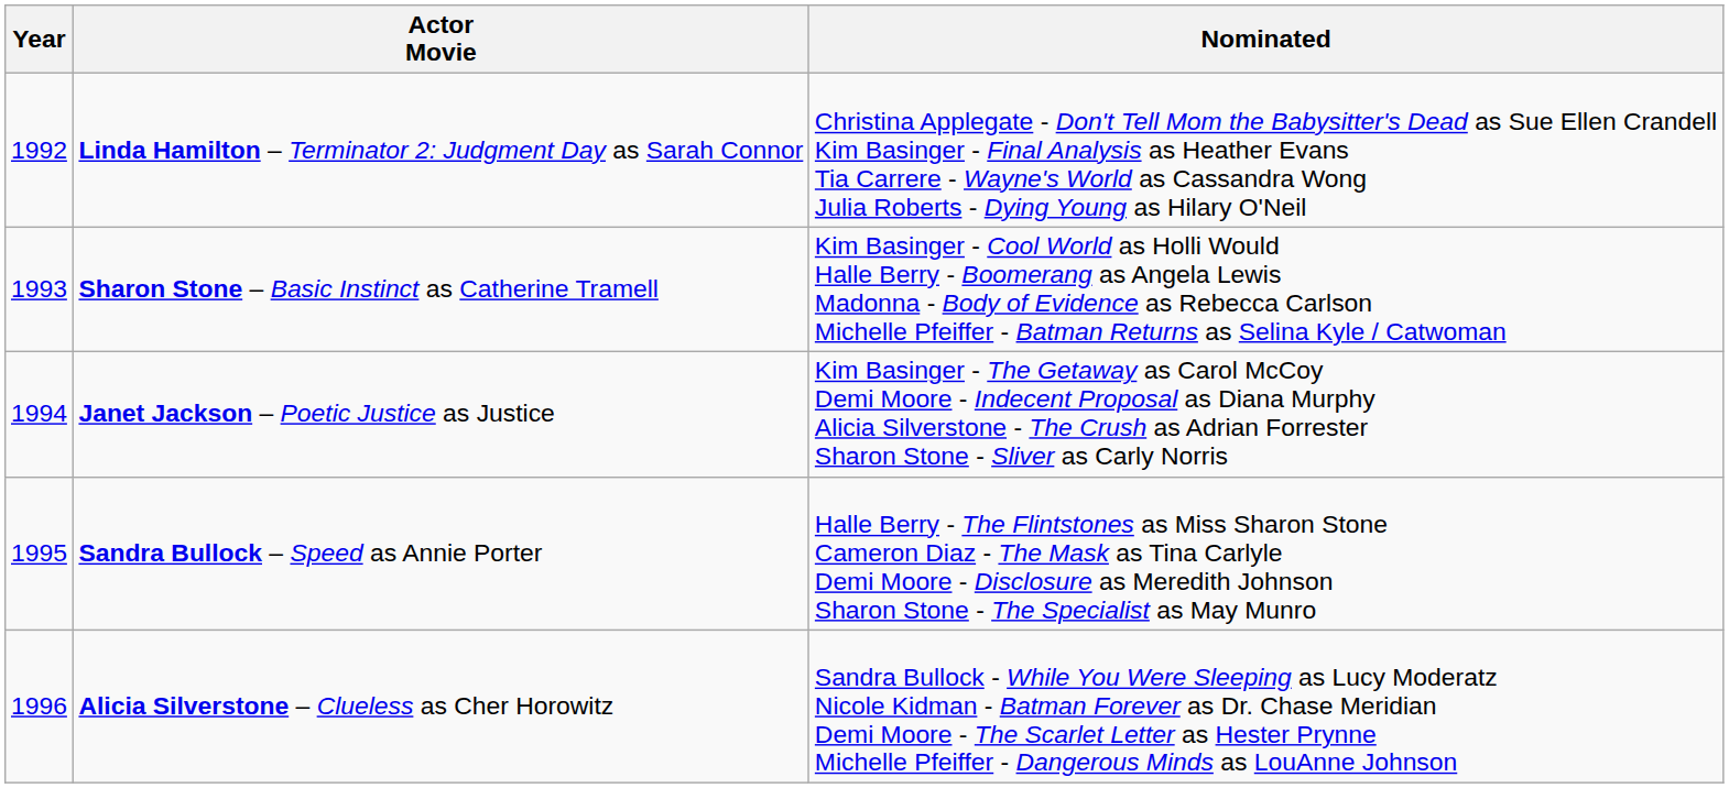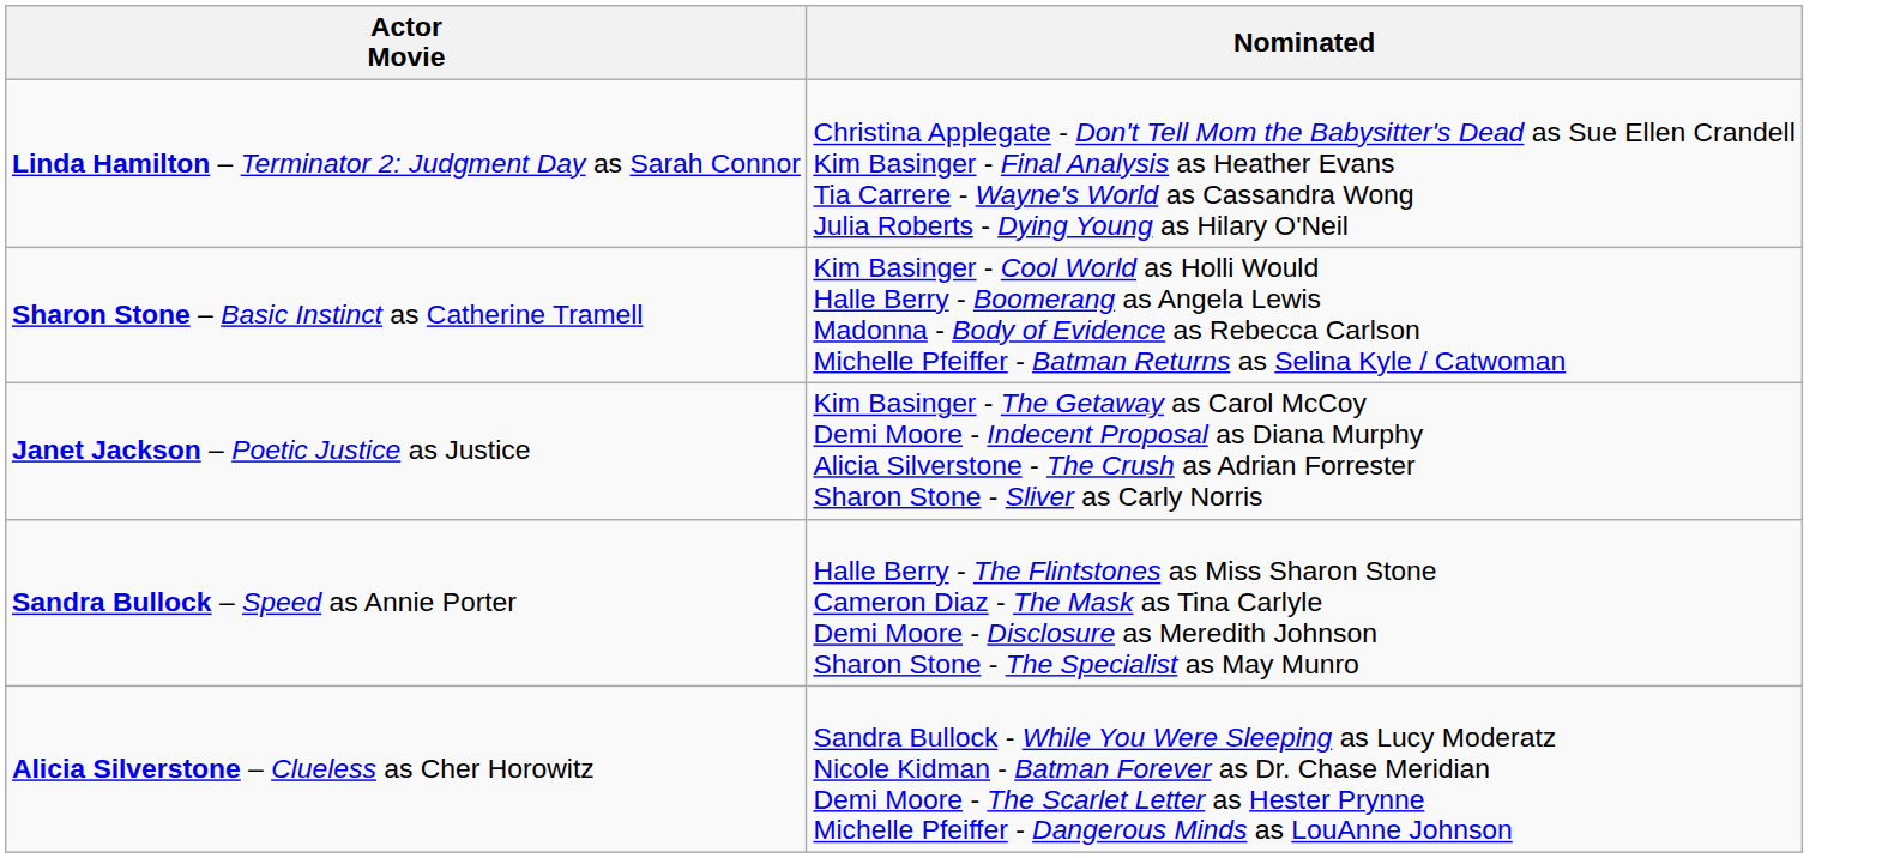- column: Year | 1992 | 1993 | 1994 | 1995 | 1996
